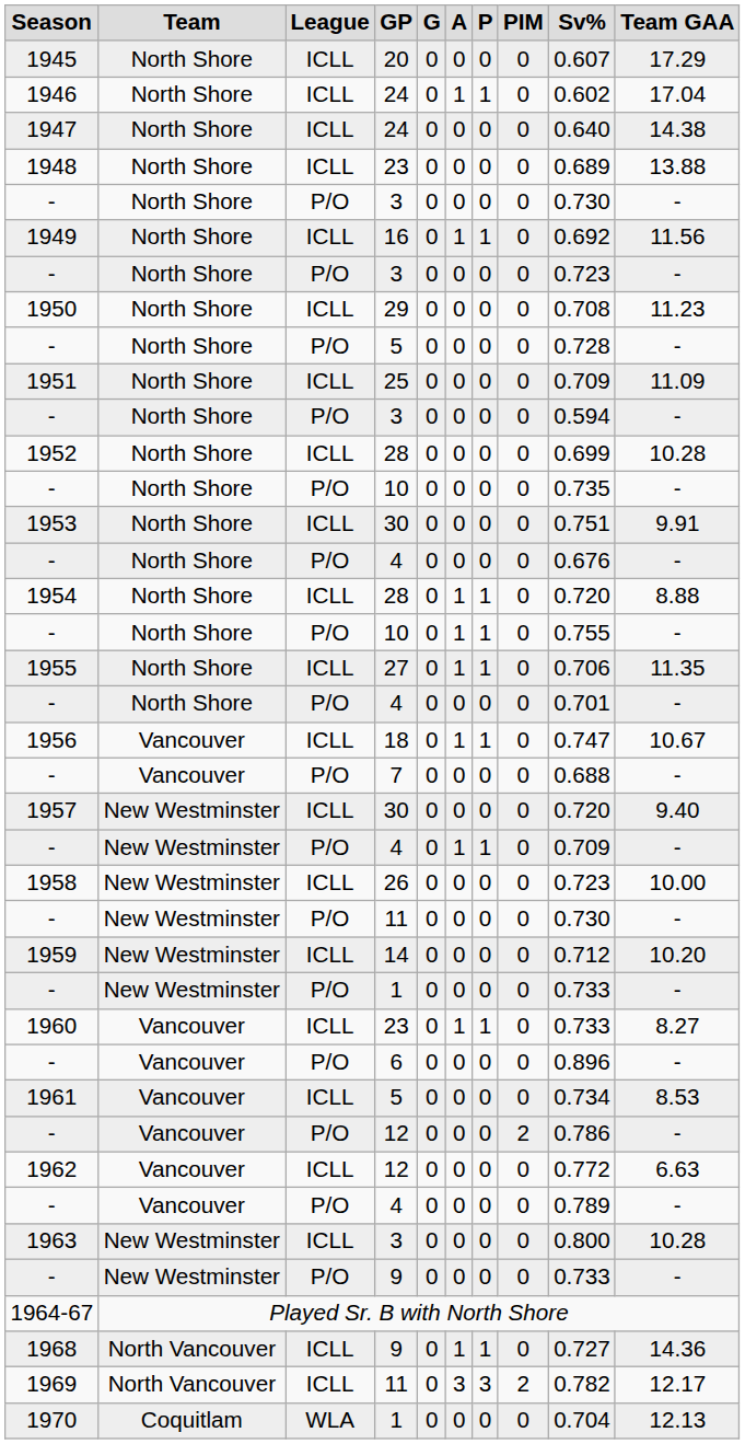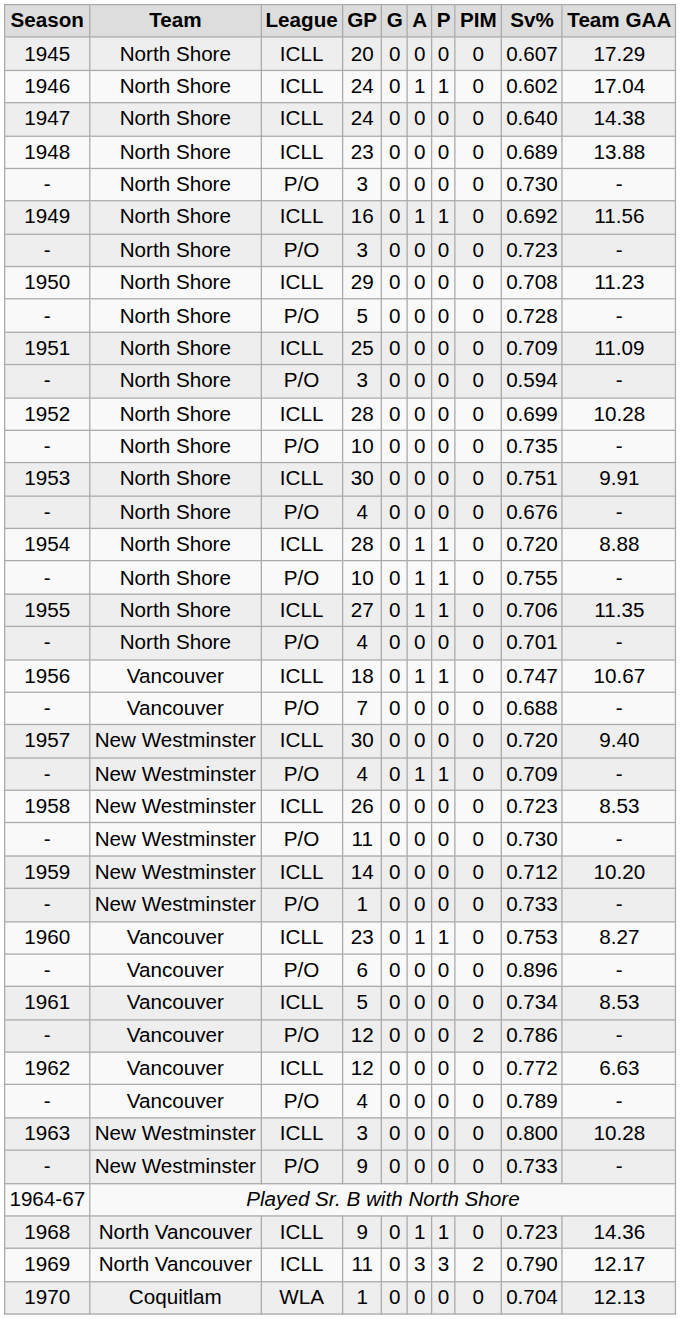1958 | Team GAA: 10.00 -> 8.53
1960 | Sv%: 0.733 -> 0.753
1968 | Sv%: 0.727 -> 0.723
1969 | Sv%: 0.782 -> 0.790
